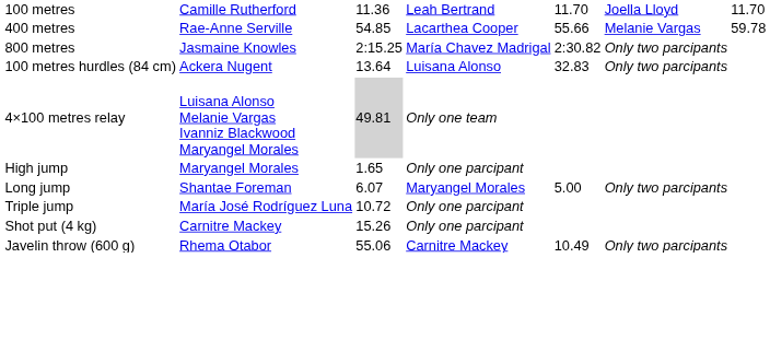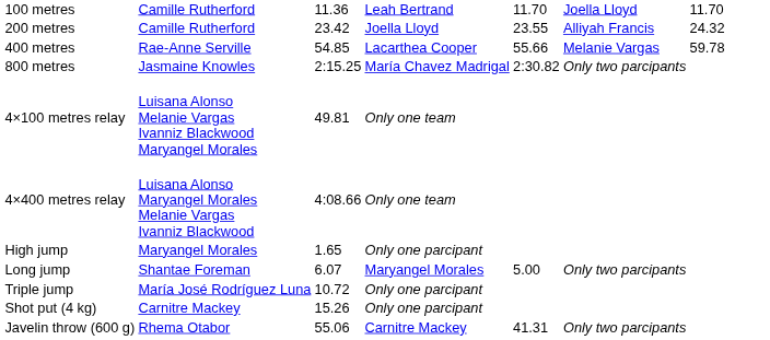+ row: 200 metres | Camille Rutherford | 23.42 | Joella Lloyd | 23.55 | Alliyah Francis | 24.32
- row: 100 metres hurdles (84 cm) | Ackera Nugent | 13.64 | Luisana Alonso | 32.83 | Only two parcipants
4×100 metres relay | column 3: lightgrey background -> no background
+ row: 4×400 metres relay | Luisana Alonso Maryangel Morales Melanie Vargas Ivanniz Blackwood | 4:08.66 | Only one team
Javelin throw (600 g) | column 5: 10.49 -> 41.31
